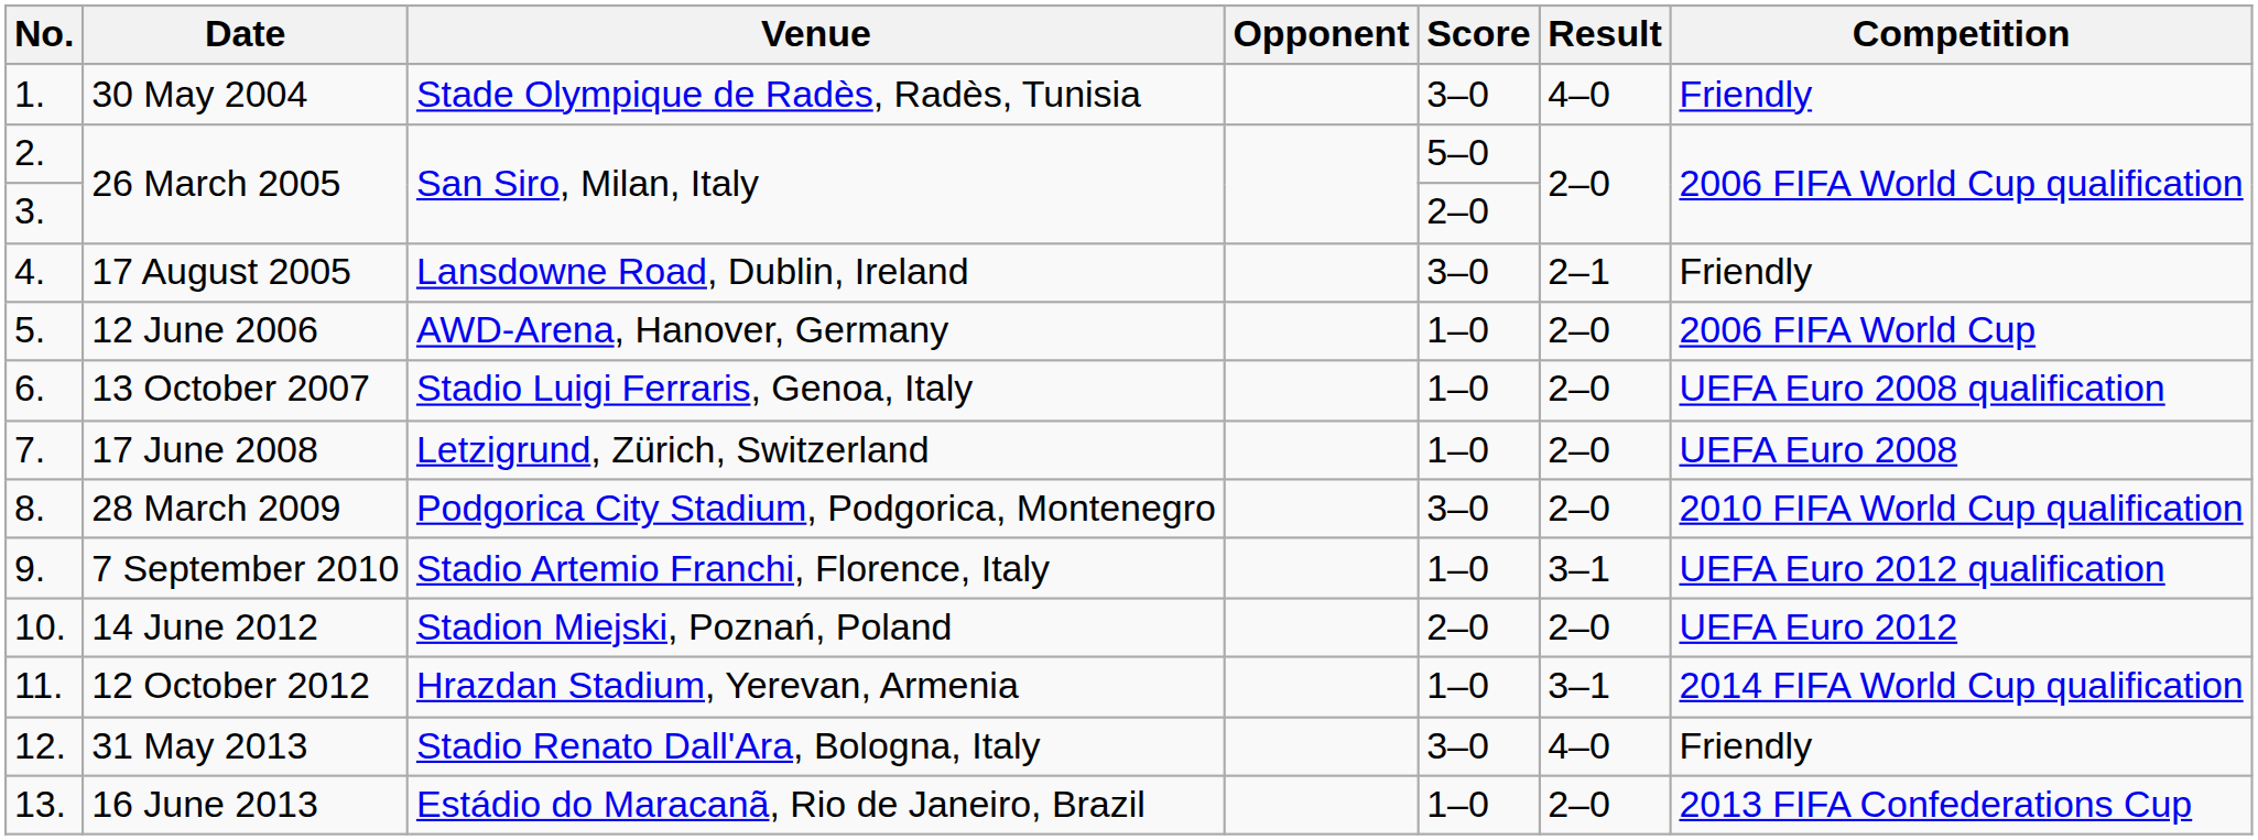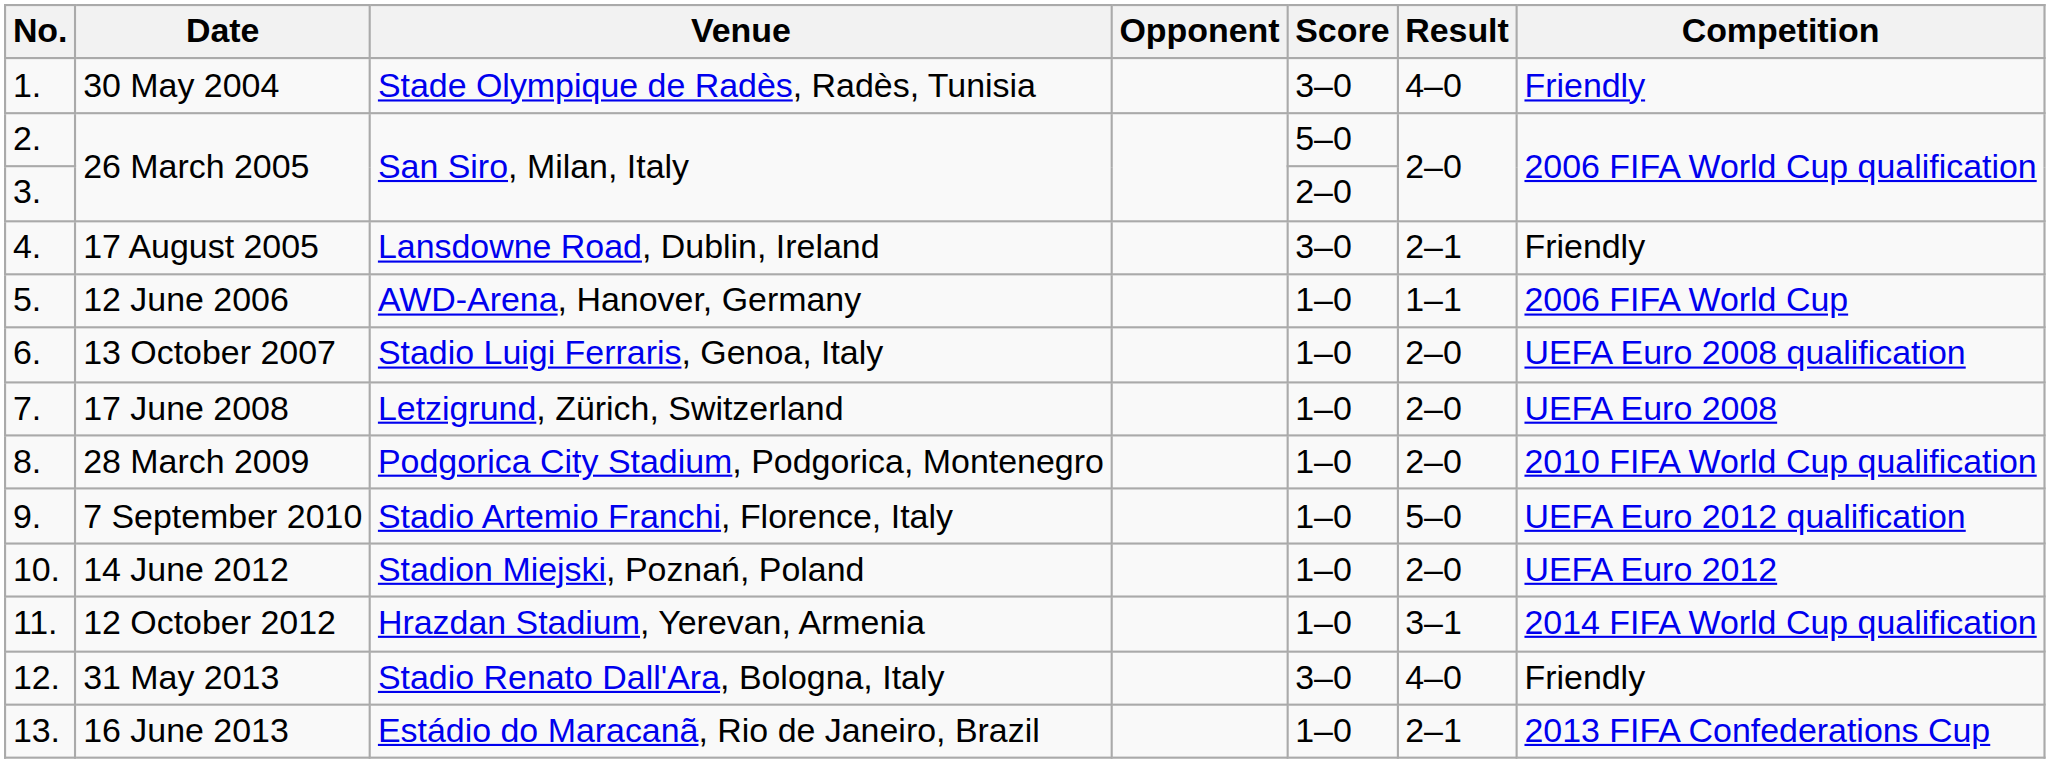12 June 2006 | Result: 2–0 -> 1–1
28 March 2009 | Score: 3–0 -> 1–0
7 September 2010 | Result: 3–1 -> 5–0
14 June 2012 | Score: 2–0 -> 1–0
16 June 2013 | Result: 2–0 -> 2–1
